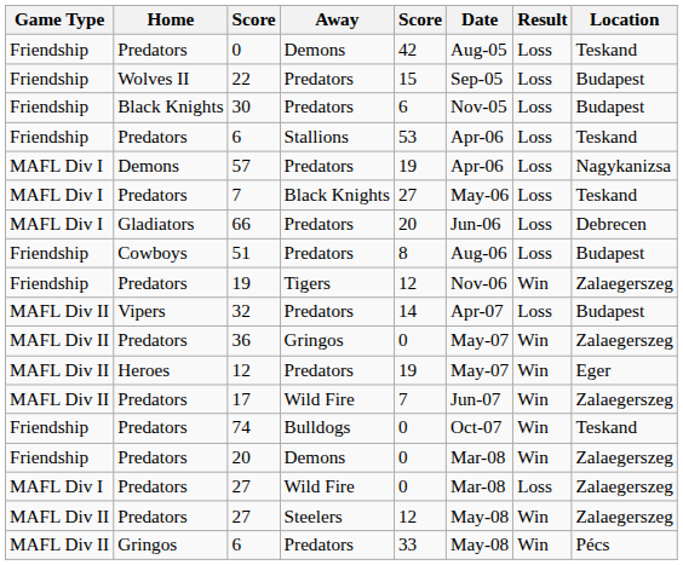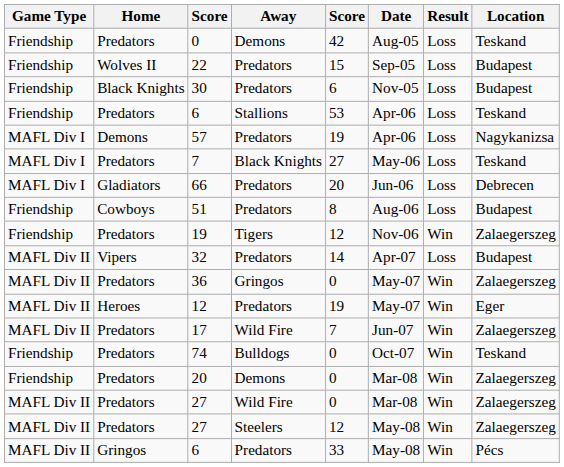27 / Wild Fire | Game Type: MAFL Div I -> MAFL Div II
27 / Wild Fire | Result: Loss -> Win
